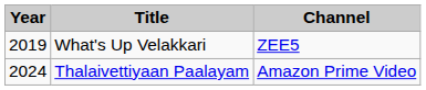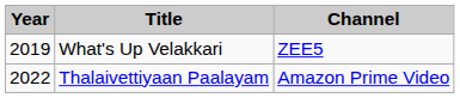Thalaivettiyaan Paalayam | Year: 2024 -> 2022
